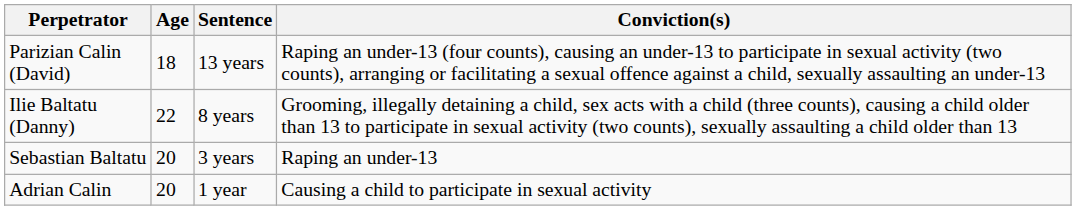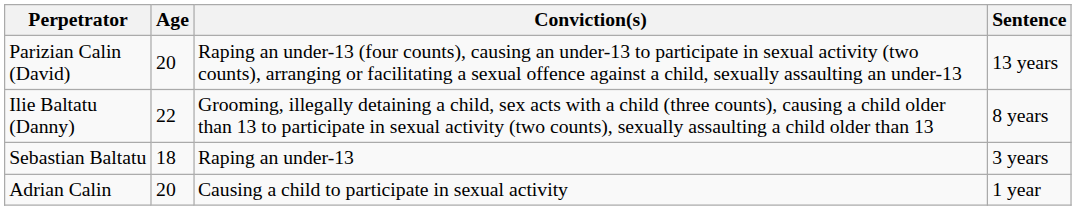columns swapped: Conviction(s) <-> Sentence
Parizian Calin (David) | Age: 18 -> 20
Sebastian Baltatu | Age: 20 -> 18
